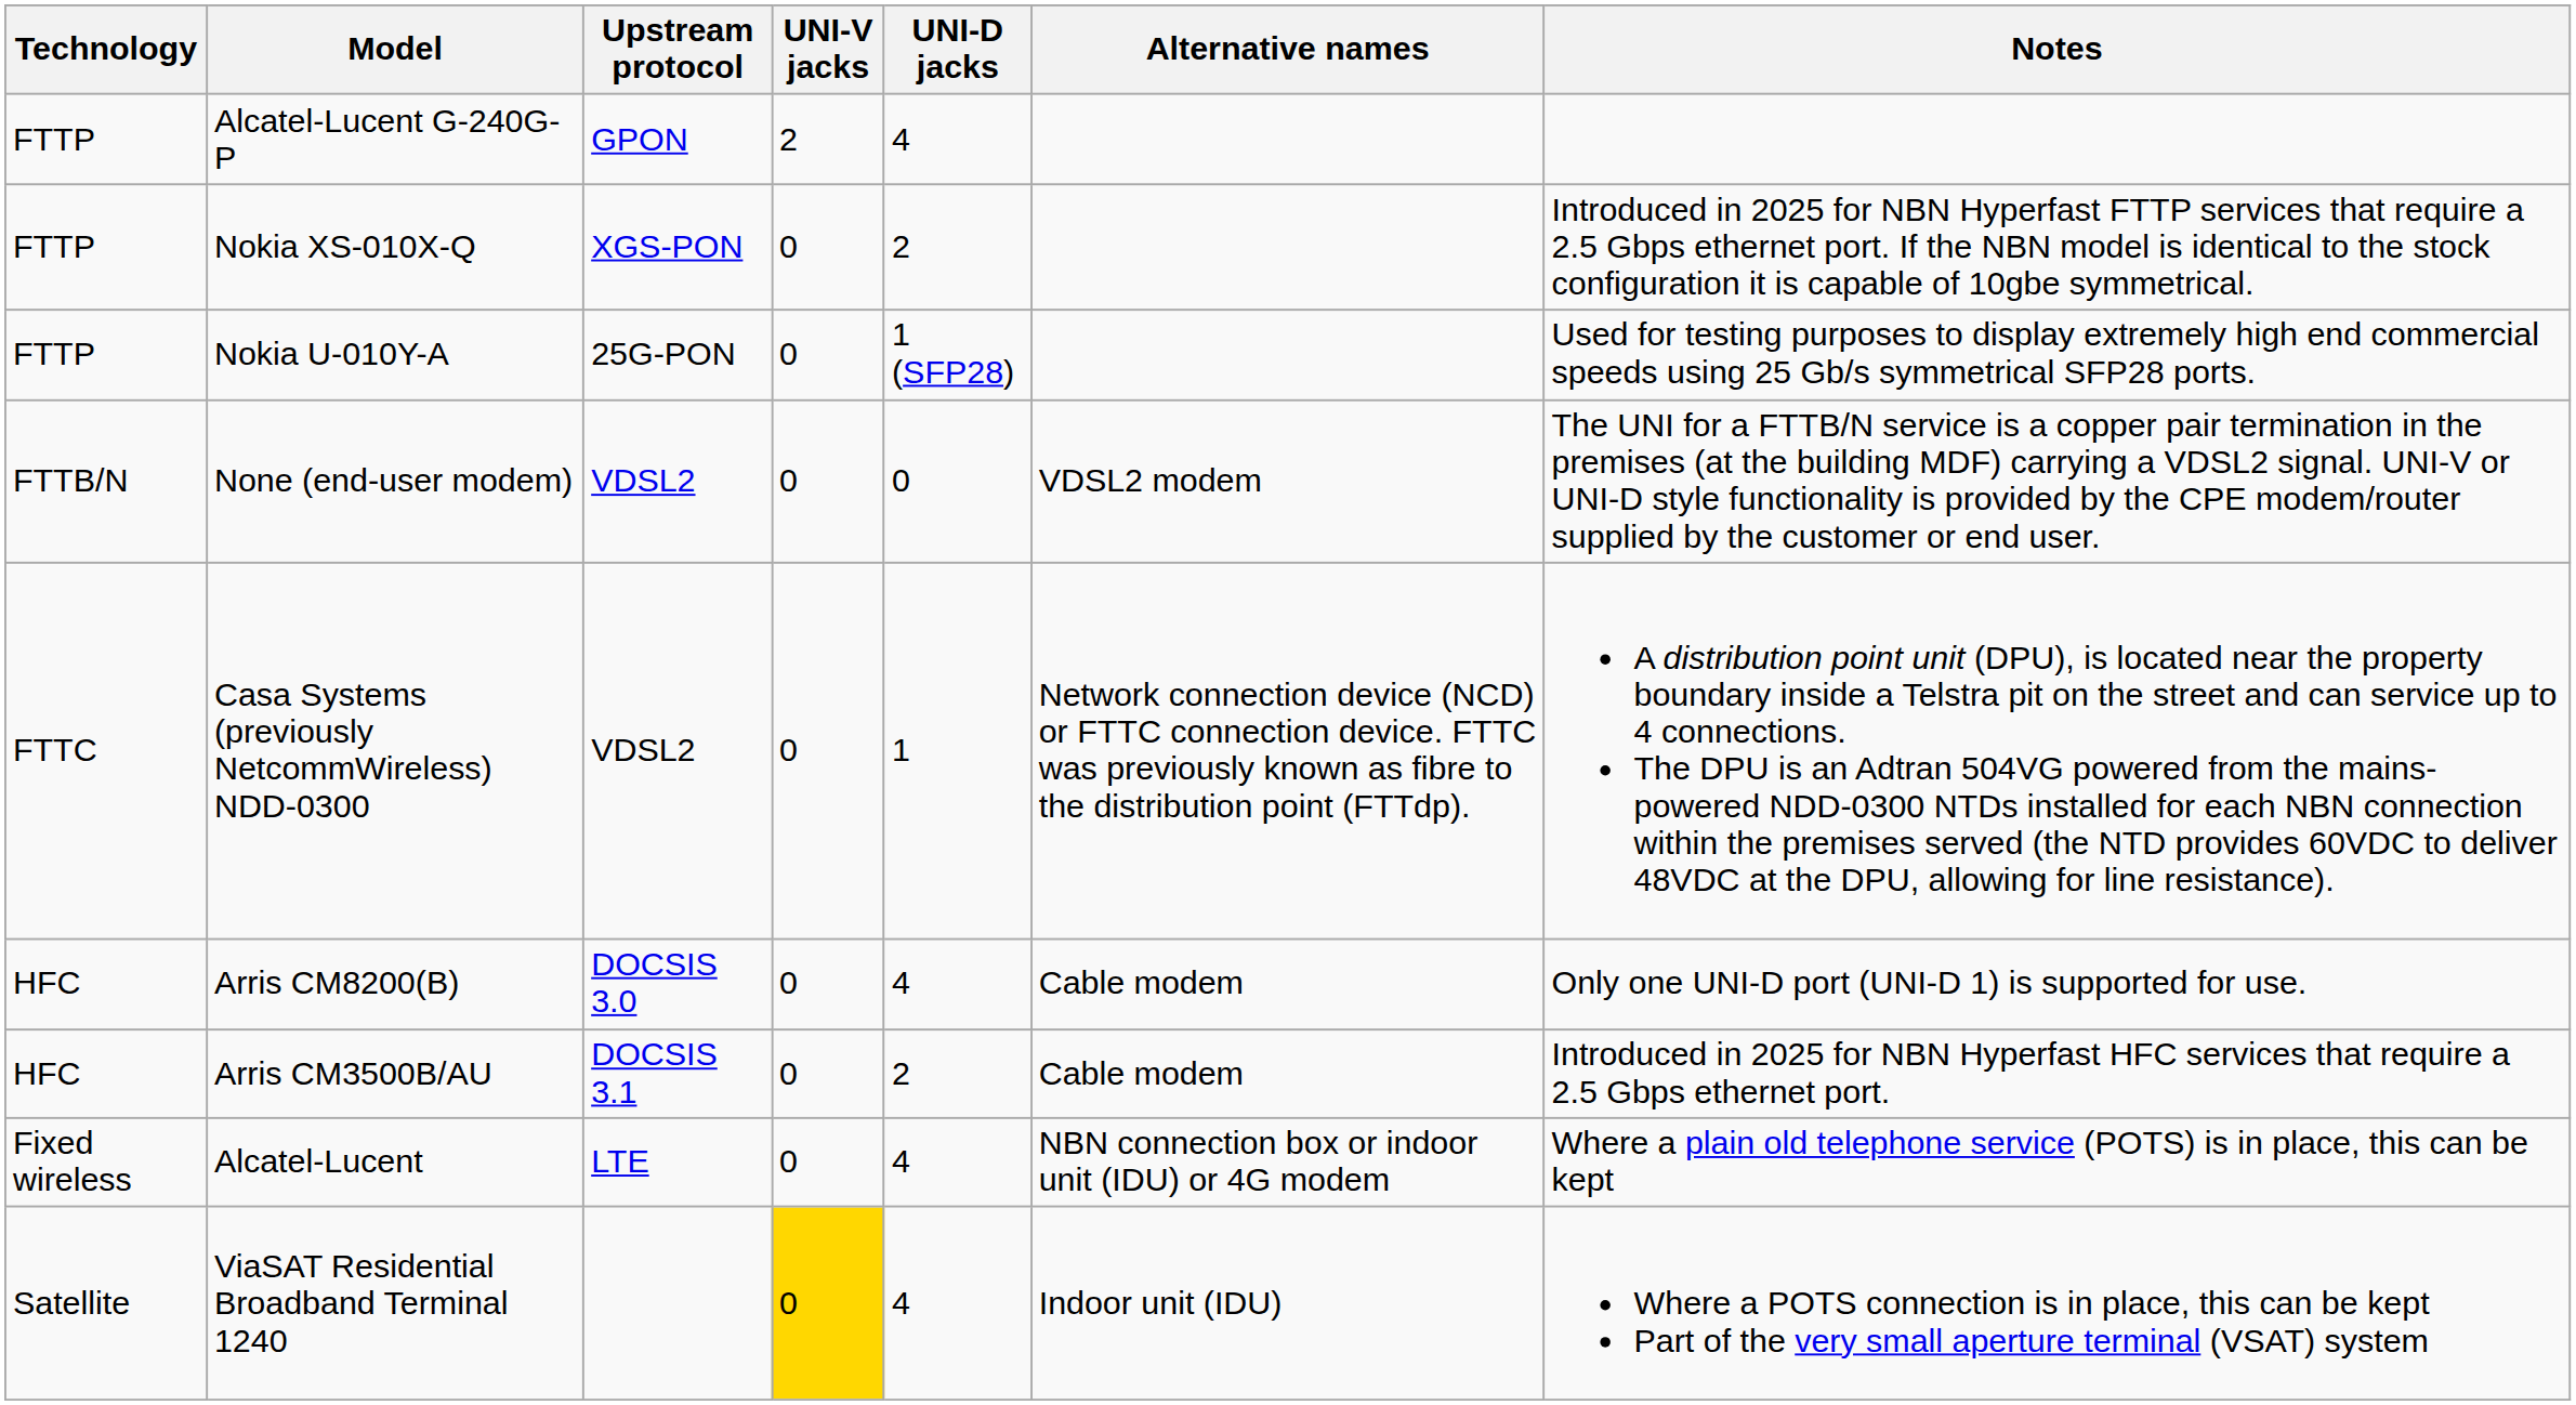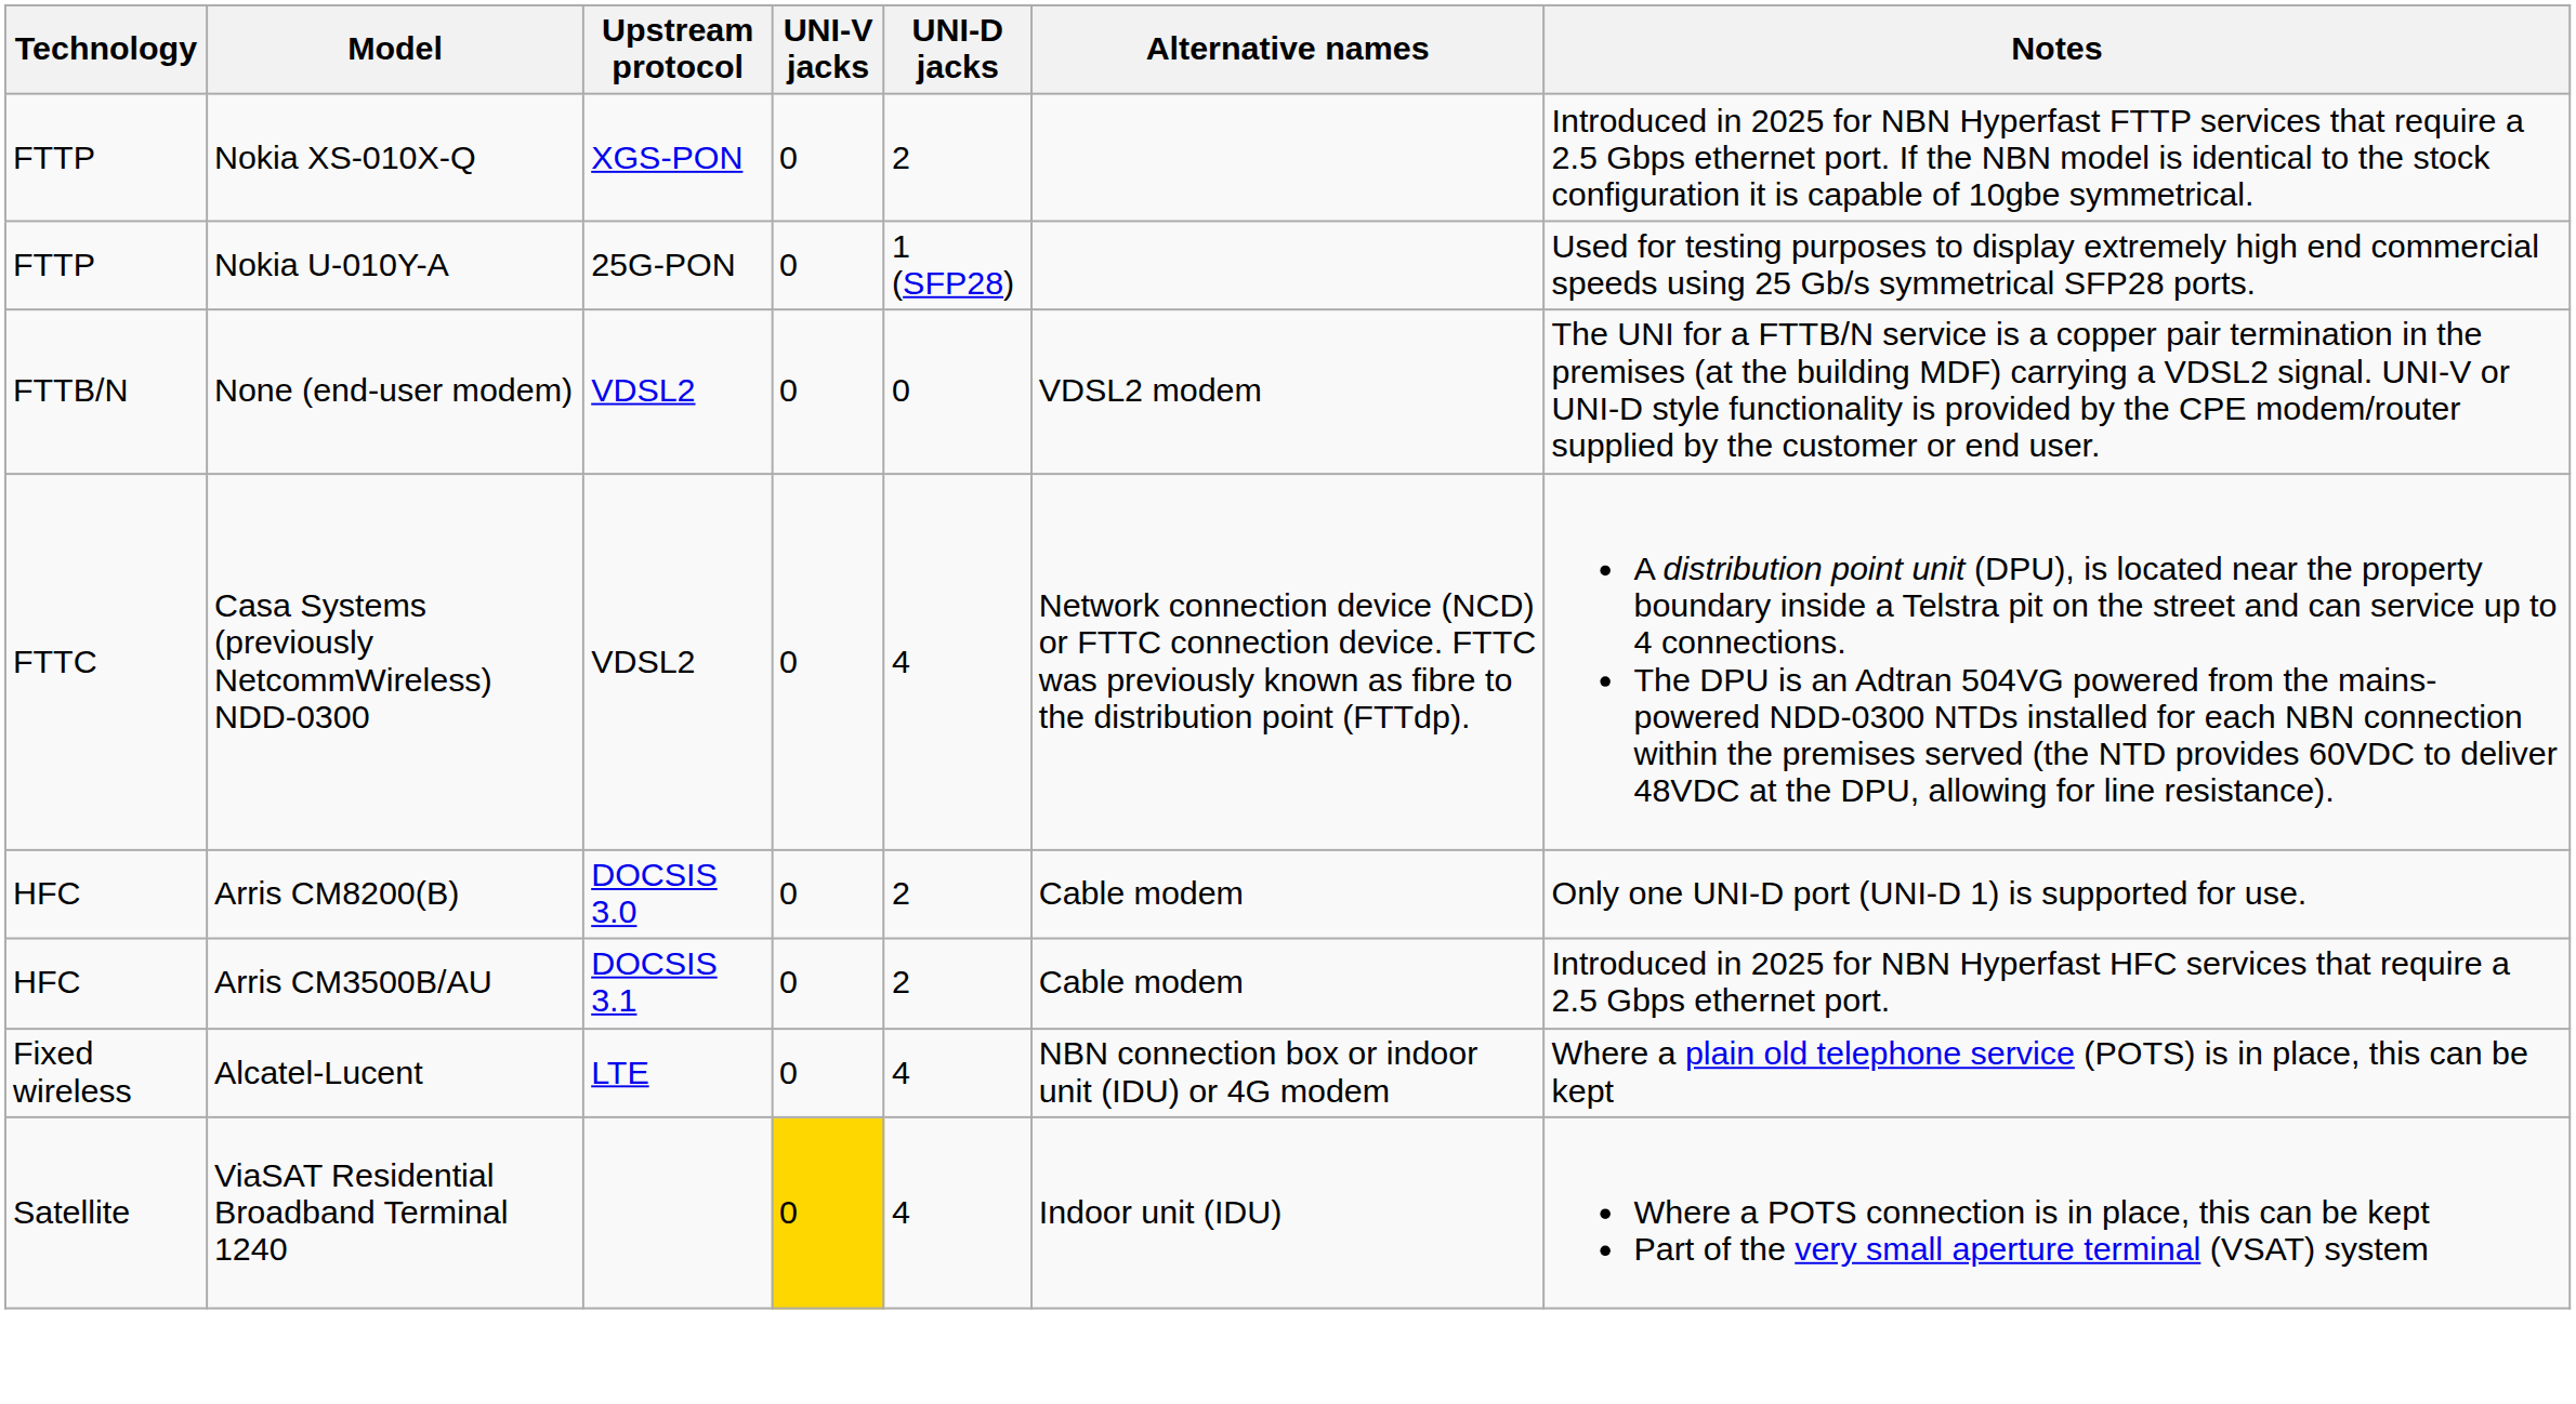- row: FTTP | Alcatel-Lucent G-240G-P | GPON | 2 | 4
Casa Systems (previously NetcommWireless) NDD-0300 | UNI-D jacks: 1 -> 4
Arris CM8200(B) | UNI-D jacks: 4 -> 2
